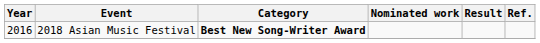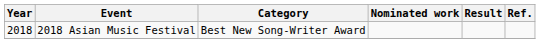2018 Asian Music Festival | Year: 2016 -> 2018
2018 Asian Music Festival | Category: bold -> normal
